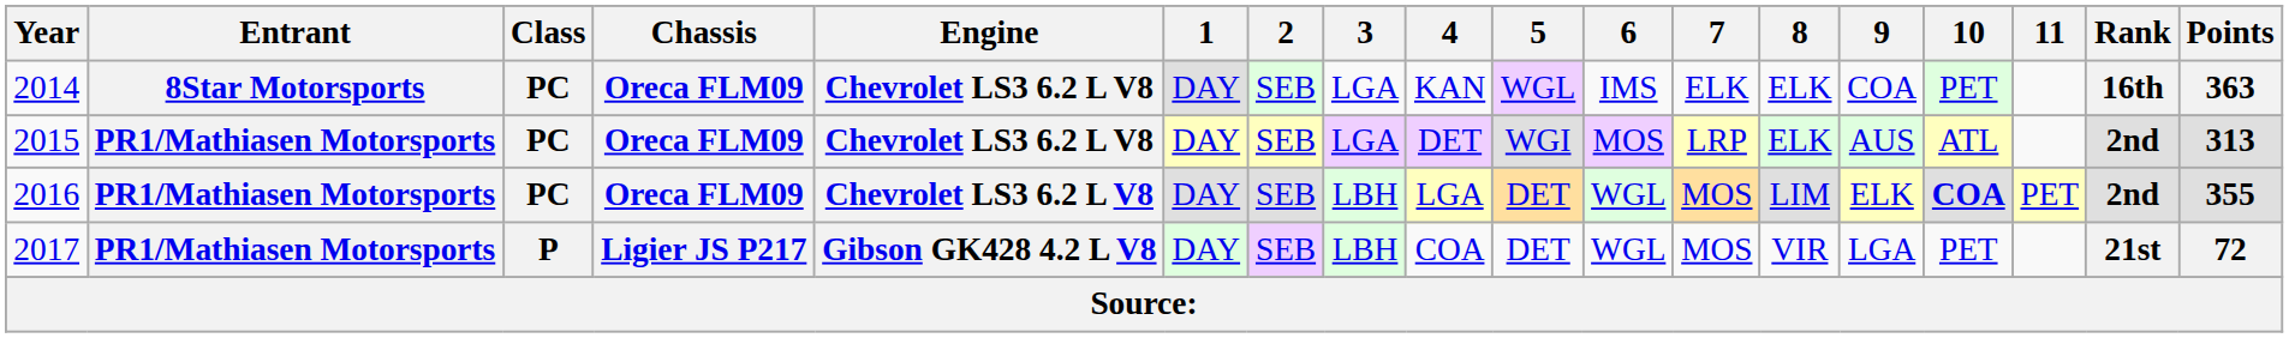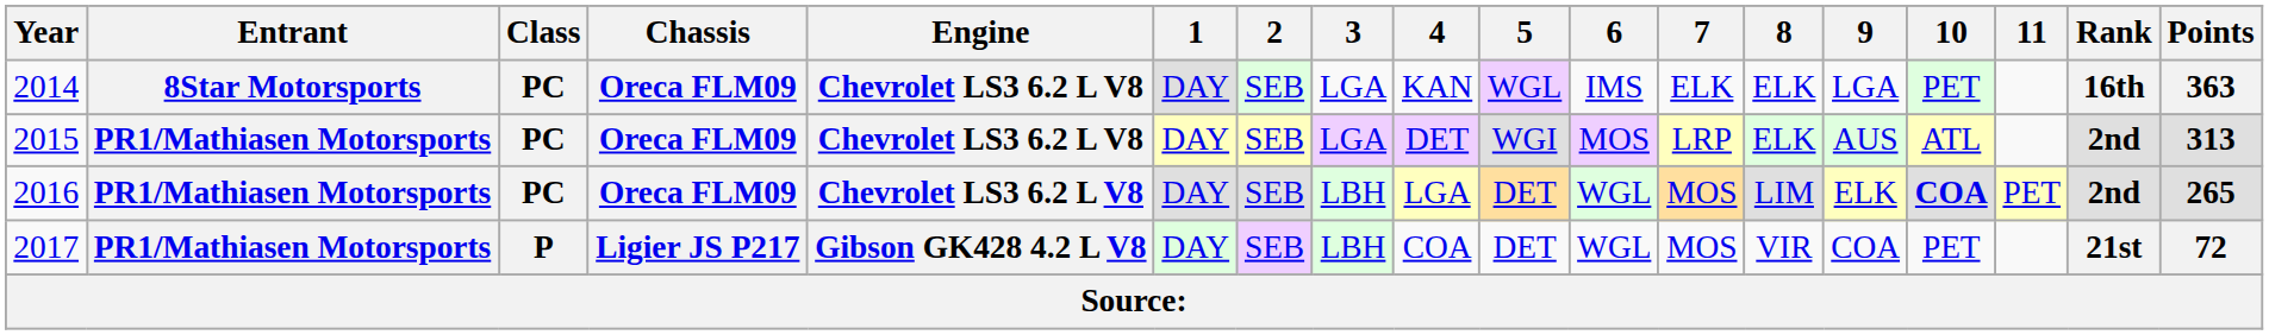2014 | 9: COA -> LGA
2016 | Points: 355 -> 265
2017 | 9: LGA -> COA
